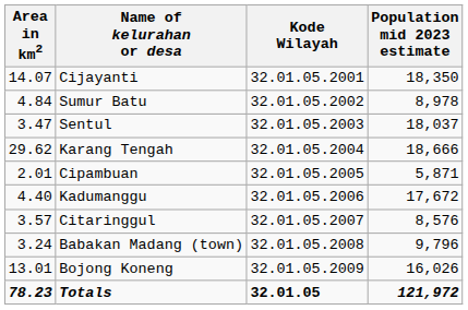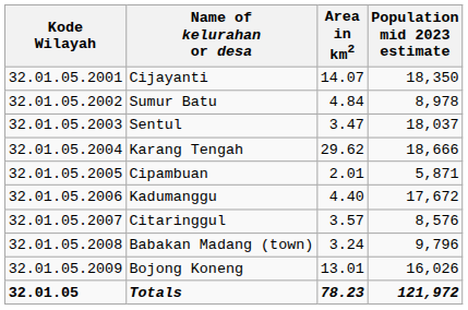columns swapped: Kode Wilayah <-> Area in km2
